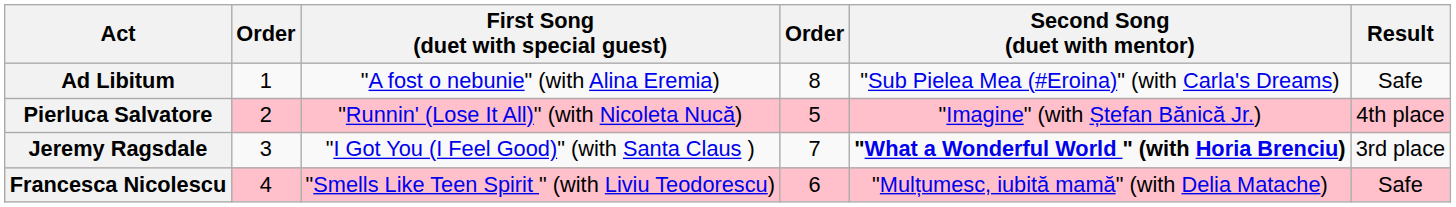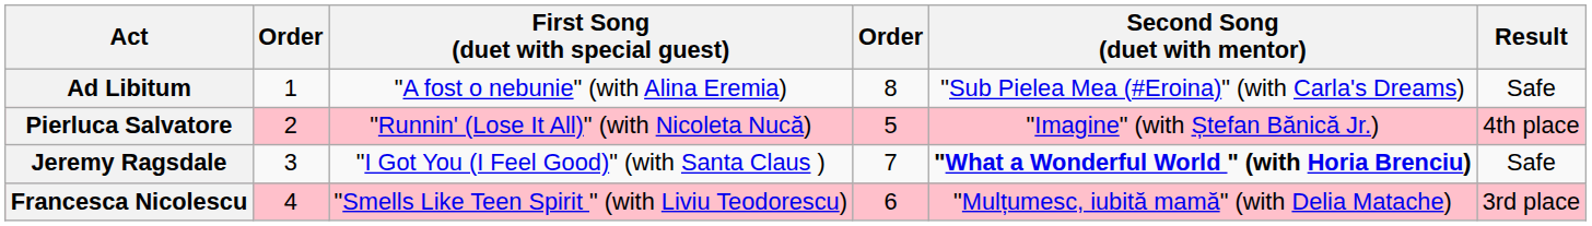Jeremy Ragsdale | Result: 3rd place -> Safe
Francesca Nicolescu | Result: Safe -> 3rd place
